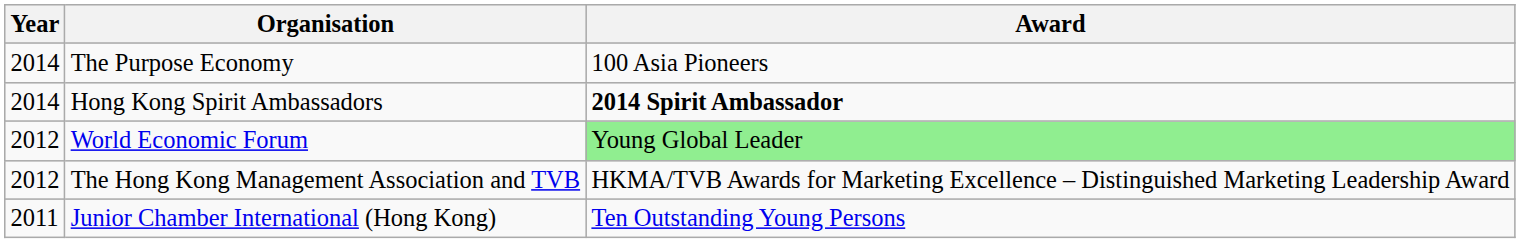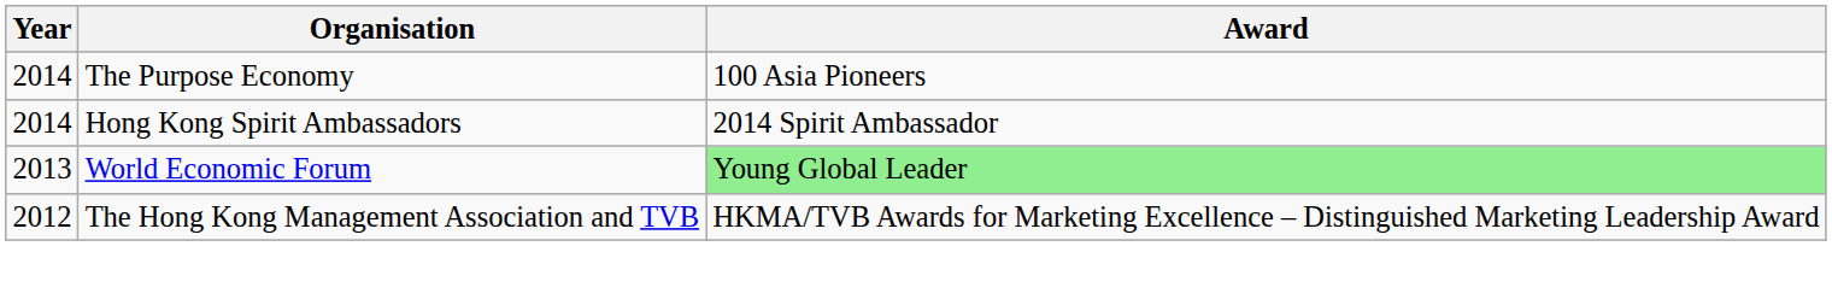Hong Kong Spirit Ambassadors | Award: bold -> normal
World Economic Forum | Year: 2012 -> 2013
- row: 2011 | Junior Chamber International (Hong Kong) | Ten Outstanding Young Persons
